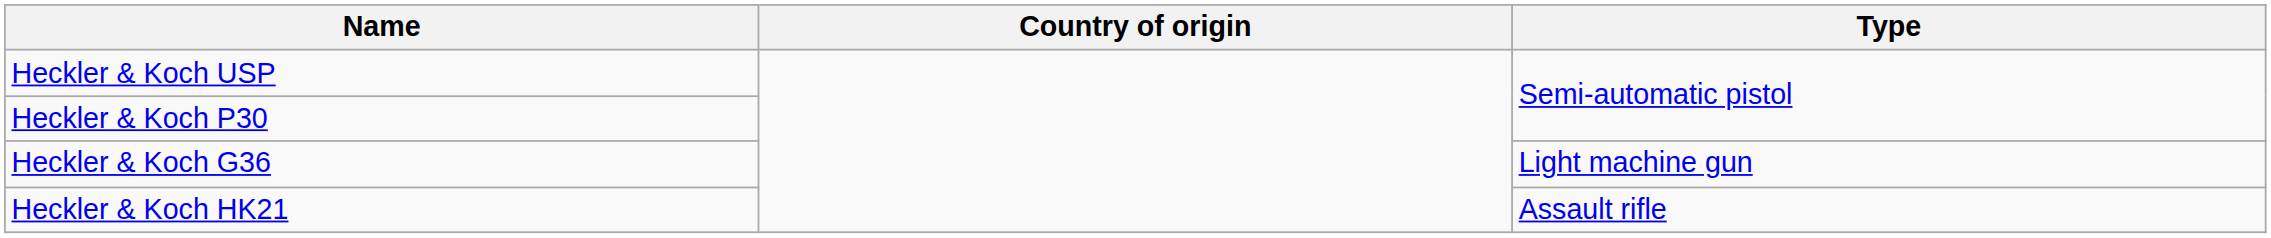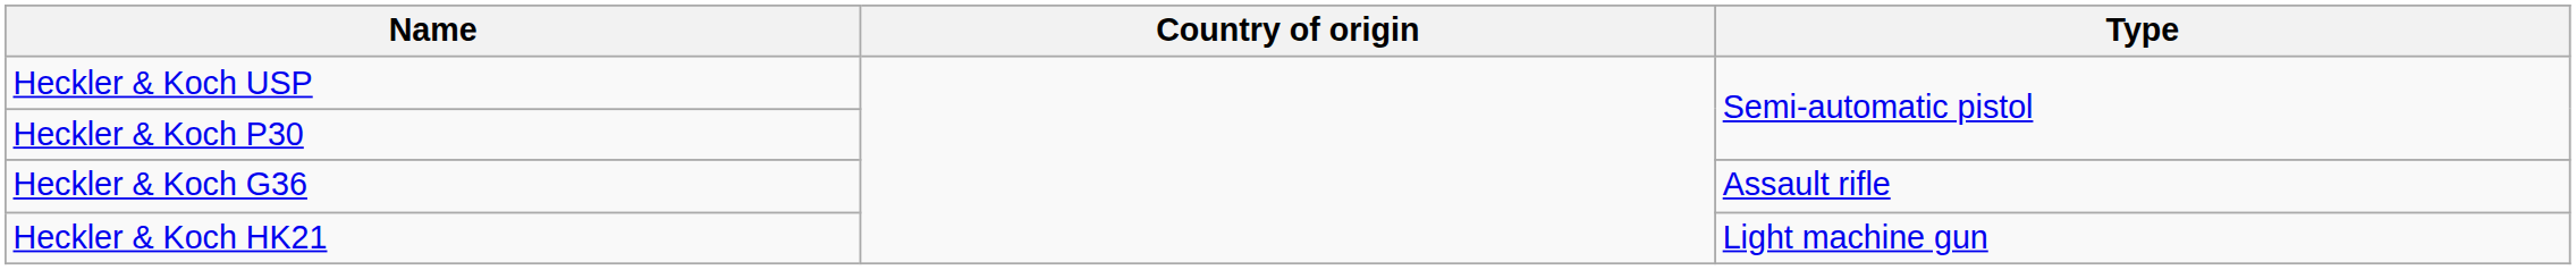Heckler & Koch G36 | Type: Light machine gun -> Assault rifle
Heckler & Koch HK21 | Type: Assault rifle -> Light machine gun
